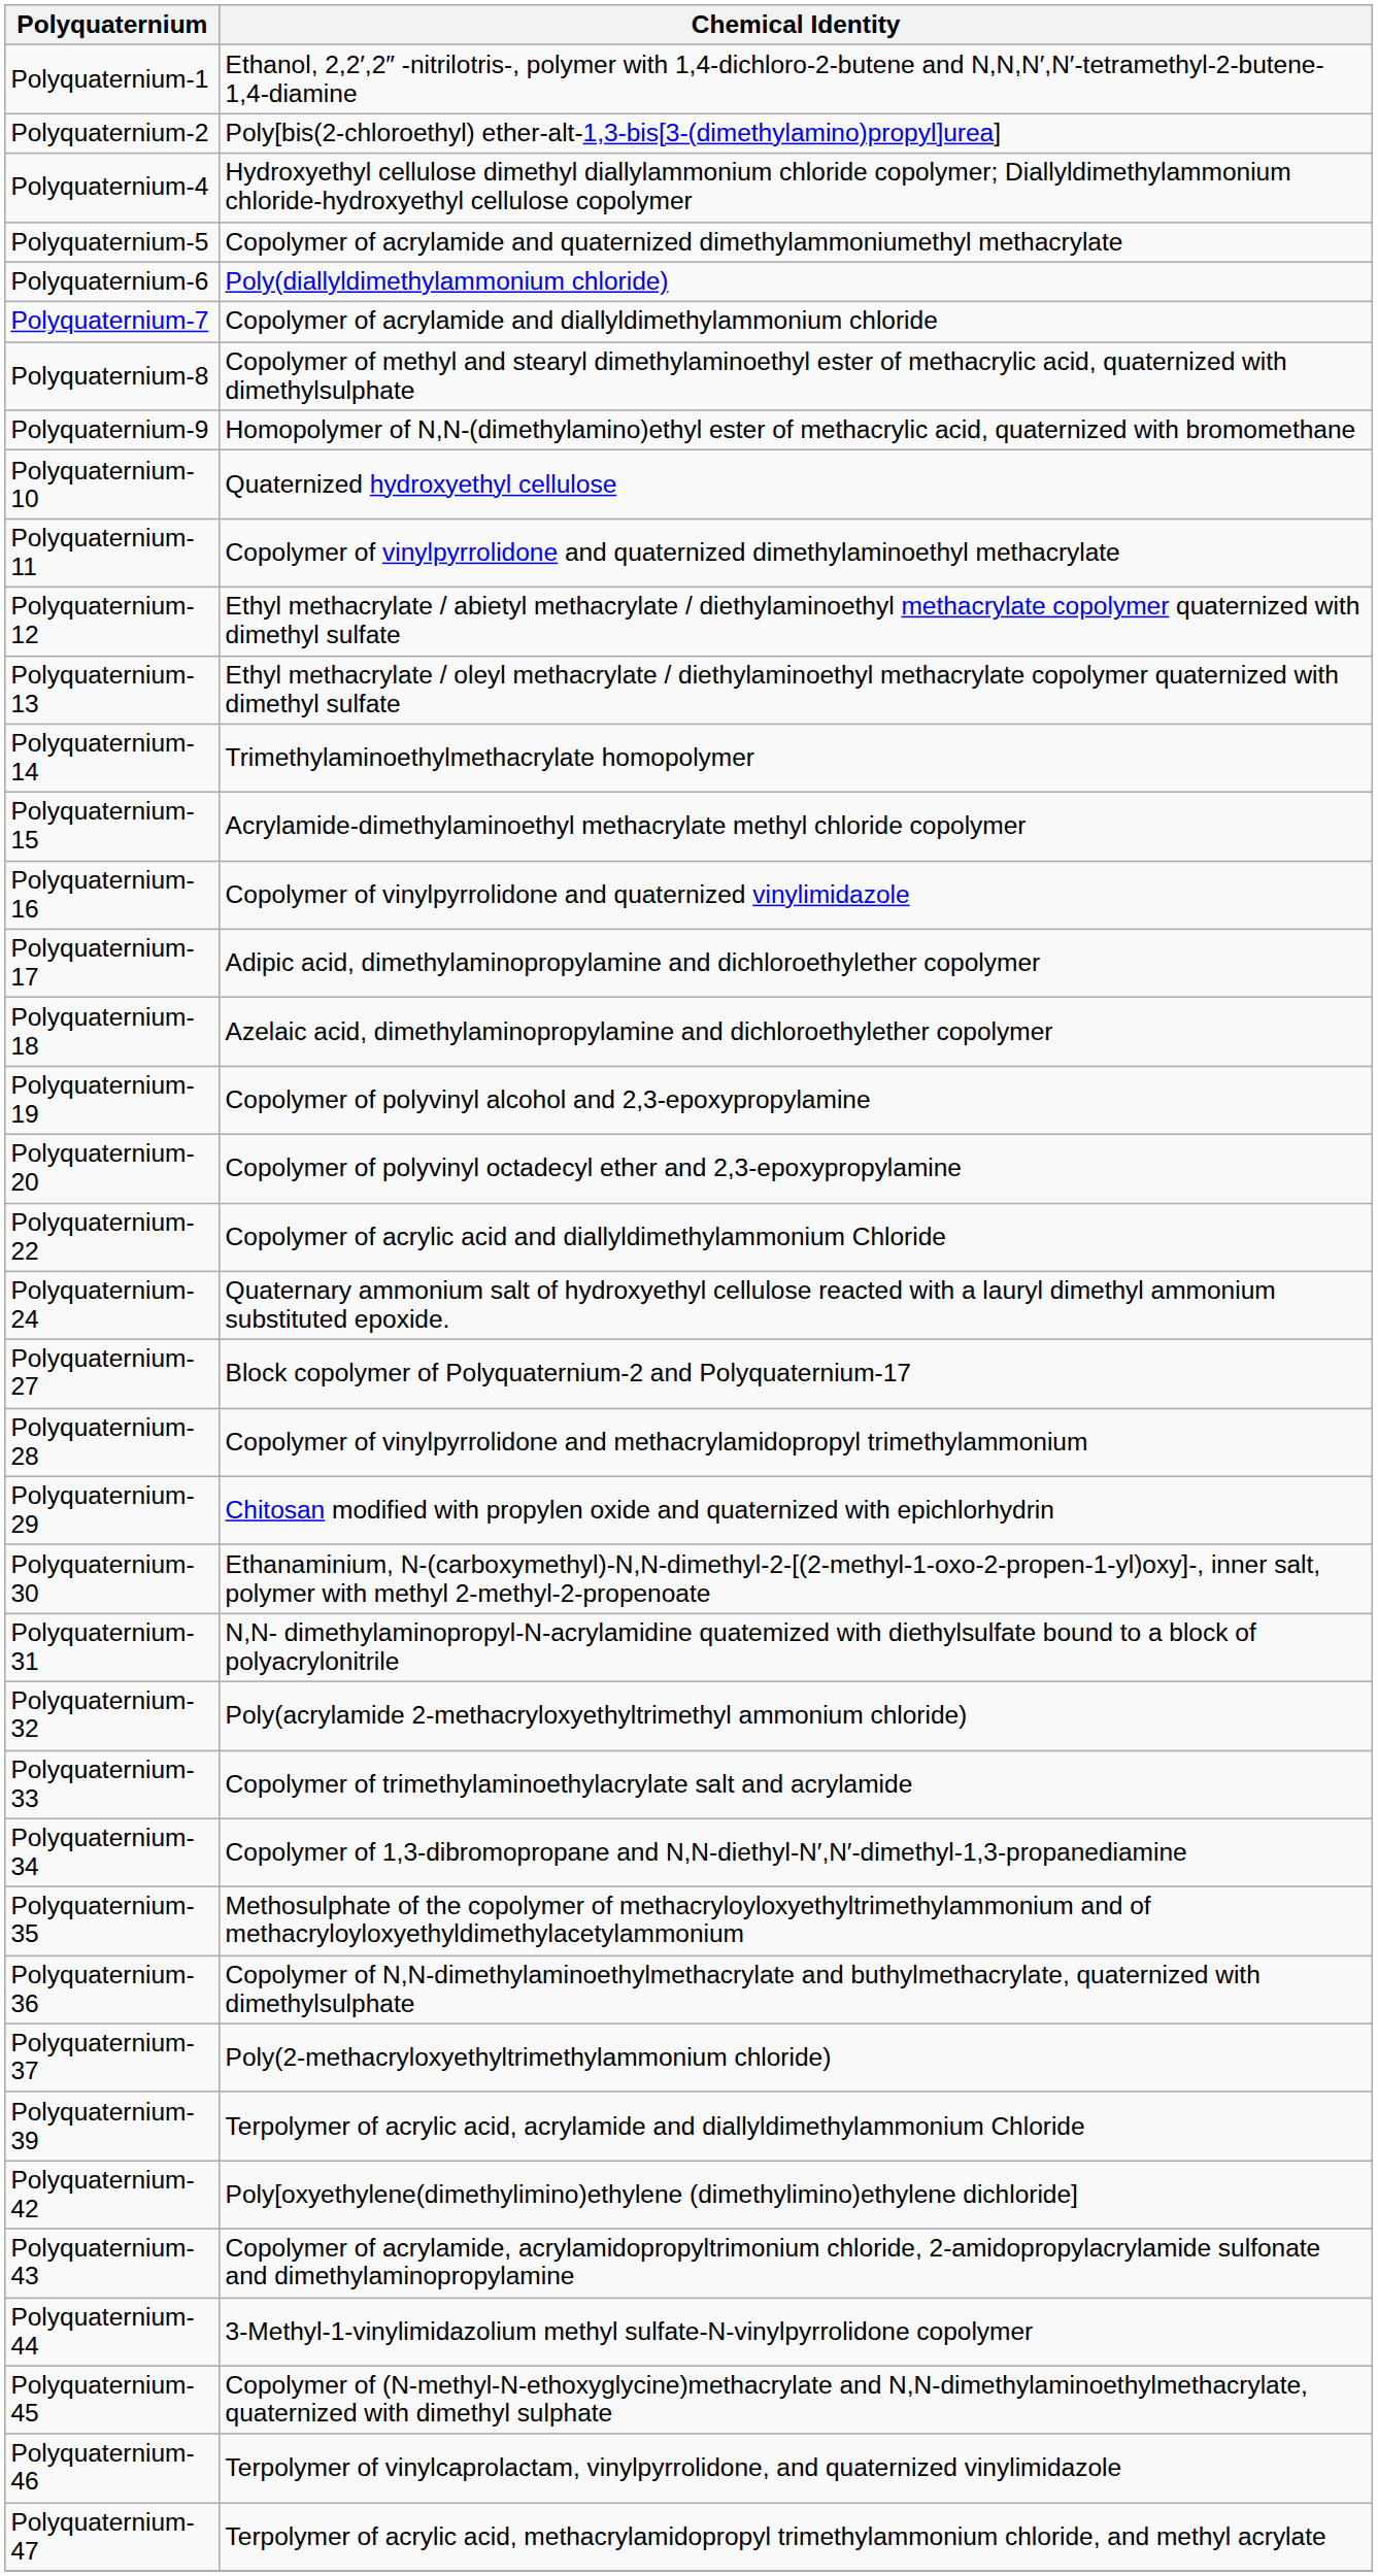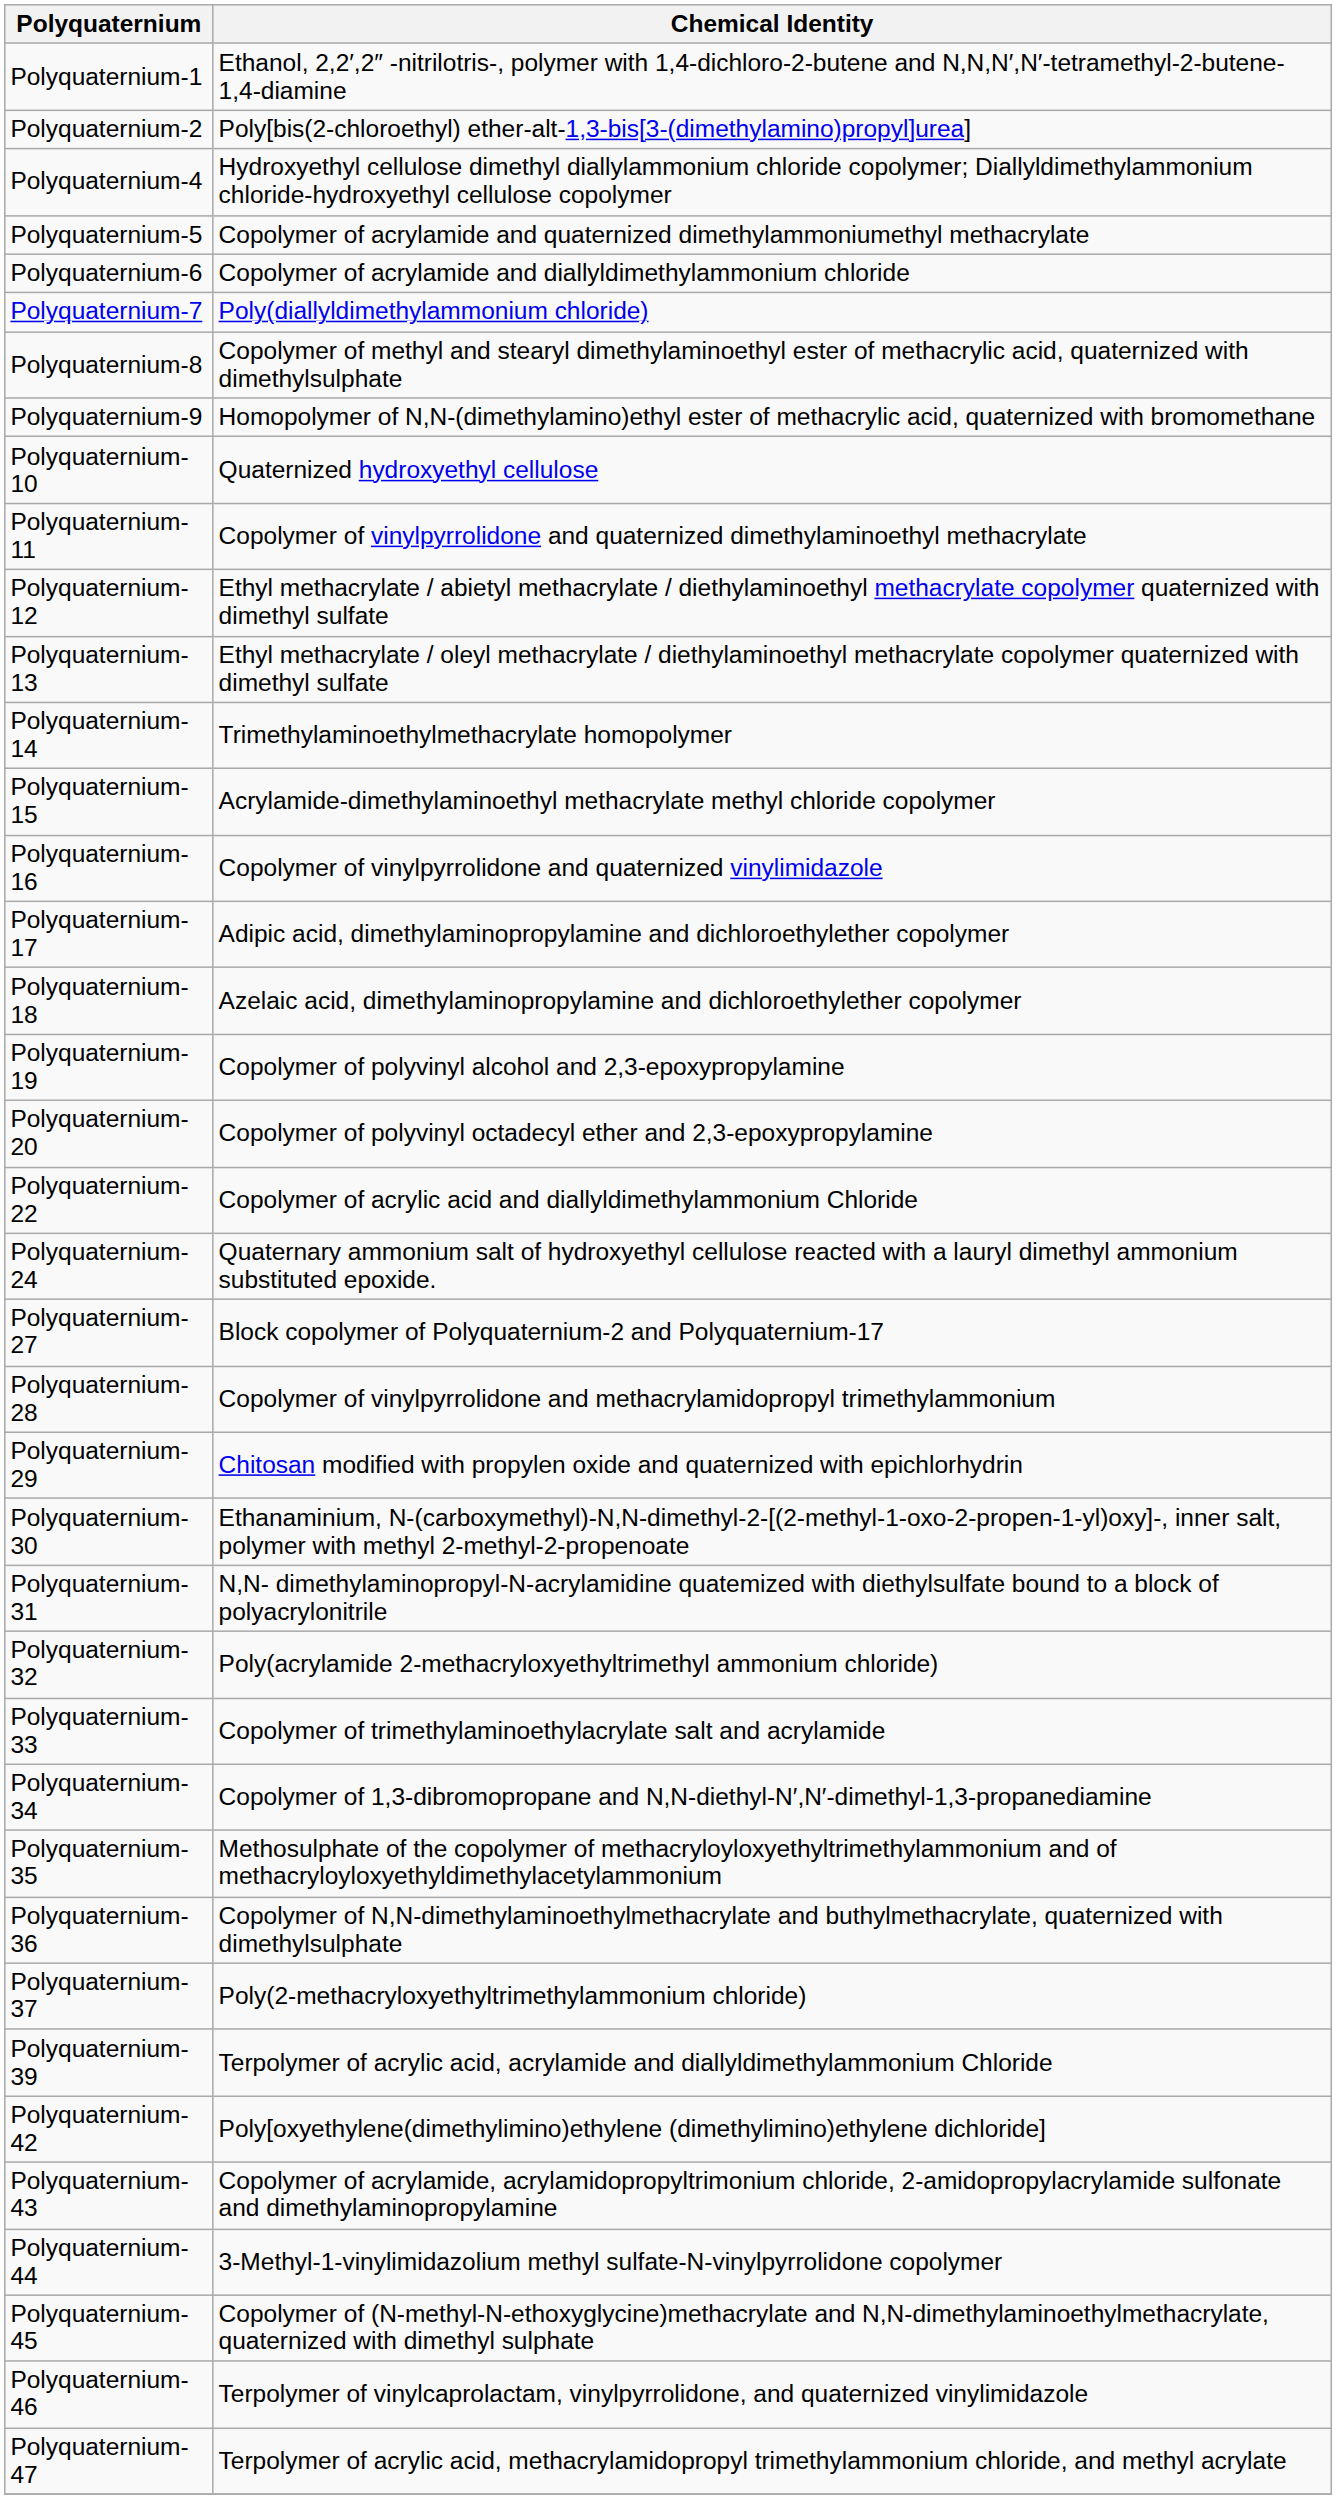Polyquaternium-6 | Chemical Identity: Poly(diallyldimethylammonium chloride) -> Copolymer of acrylamide and diallyldimethylammonium chloride
Polyquaternium-7 | Chemical Identity: Copolymer of acrylamide and diallyldimethylammonium chloride -> Poly(diallyldimethylammonium chloride)
